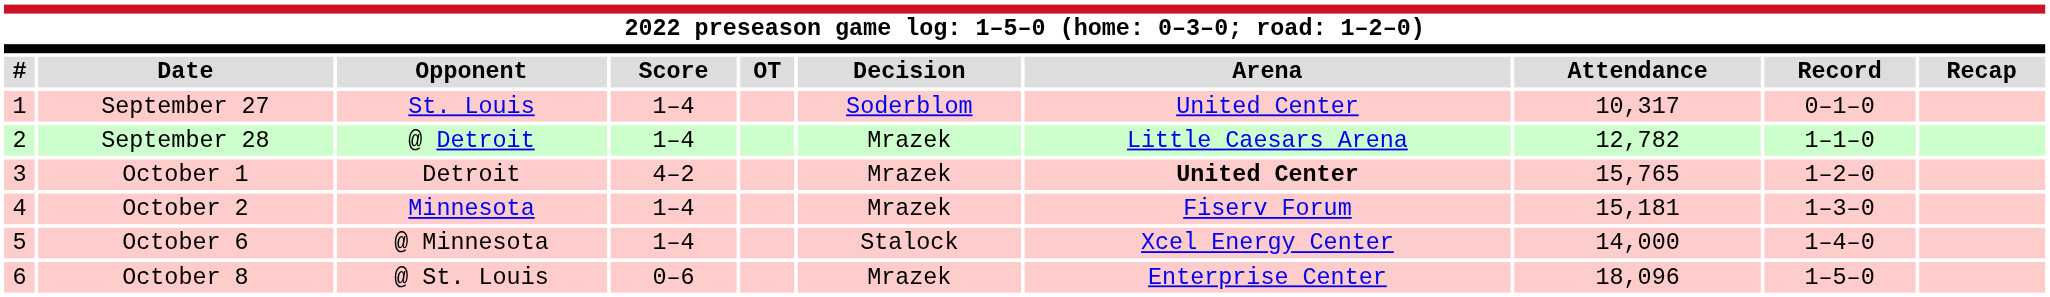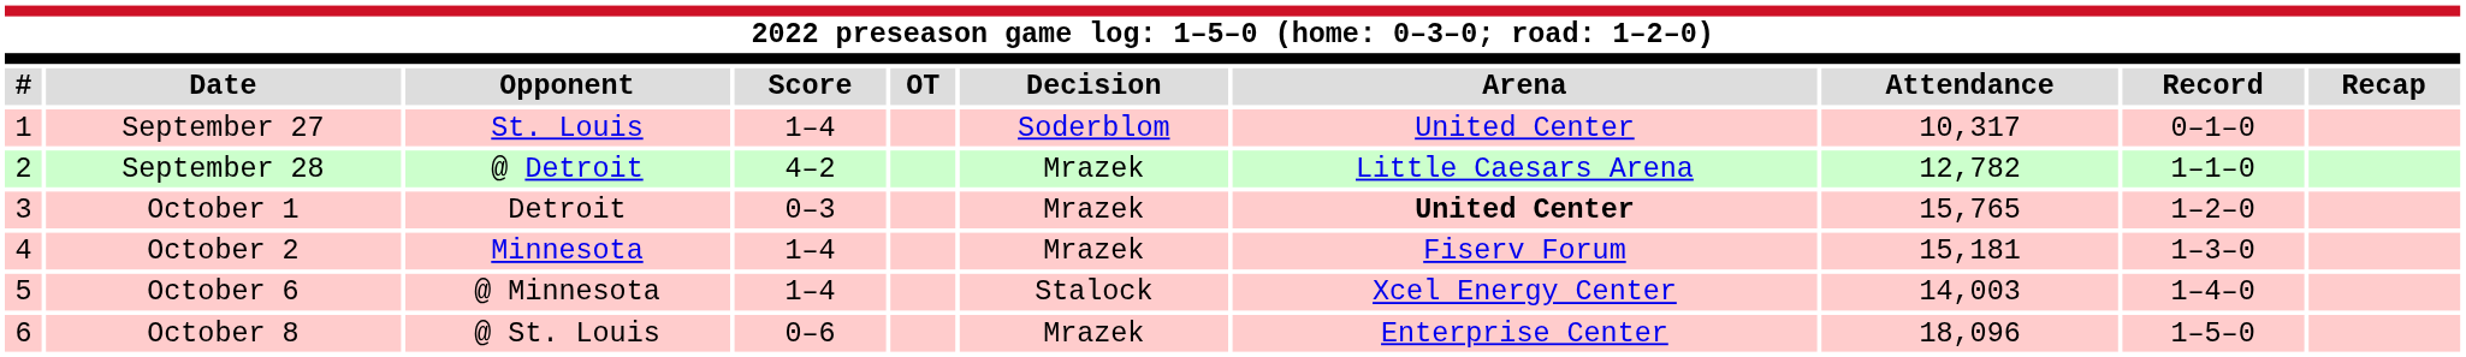September 28 | Score: 1–4 -> 4–2
October 1 | Score: 4–2 -> 0–3
October 6 | Attendance: 14,000 -> 14,003
